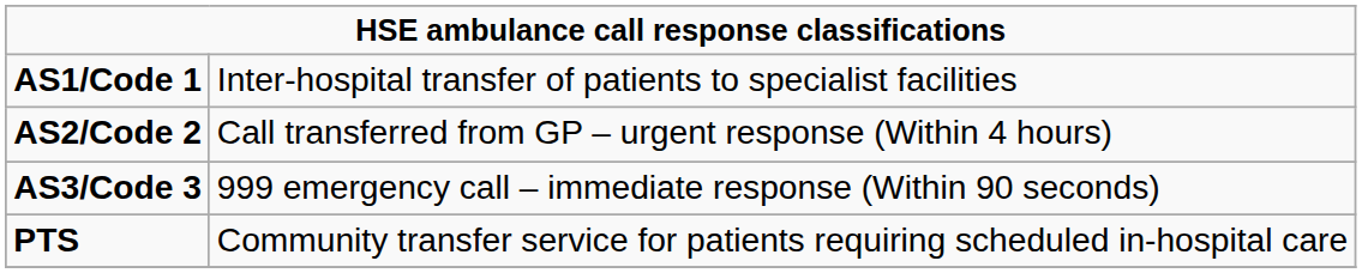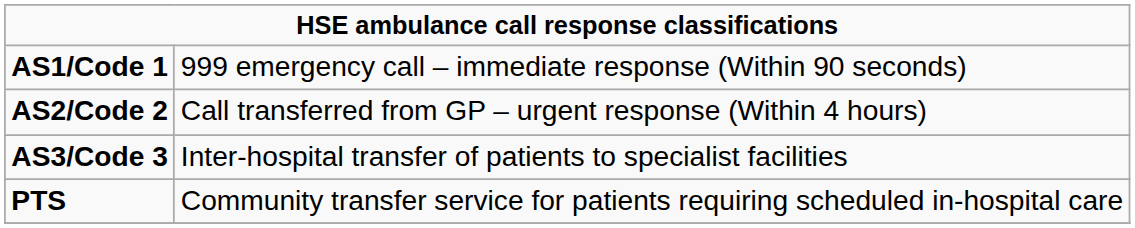AS1/Code 1 | column 2: Inter-hospital transfer of patients to specialist facilities -> 999 emergency call – immediate response (Within 90 seconds)
AS3/Code 3 | column 2: 999 emergency call – immediate response (Within 90 seconds) -> Inter-hospital transfer of patients to specialist facilities
